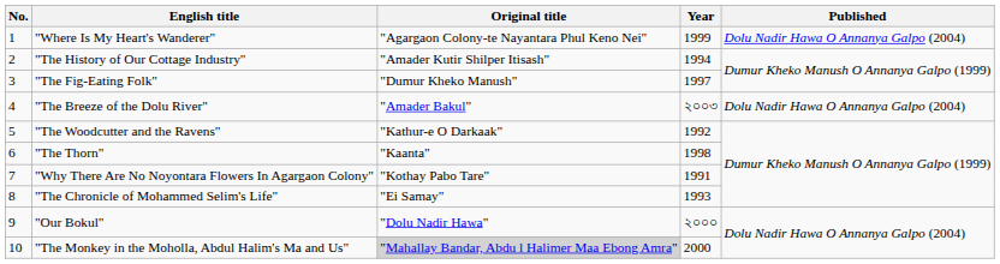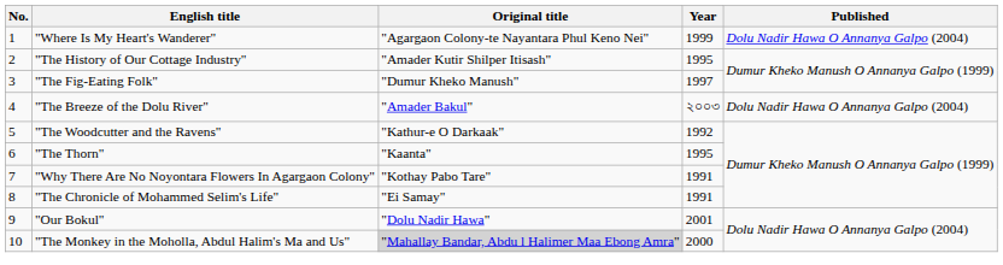"The History of Our Cottage Industry" | Year: 1994 -> 1995
"The Thorn" | Year: 1998 -> 1995
"The Chronicle of Mohammed Selim's Life" | Year: 1993 -> 1991
"Our Bokul" | Year: ২০০০ -> 2001
